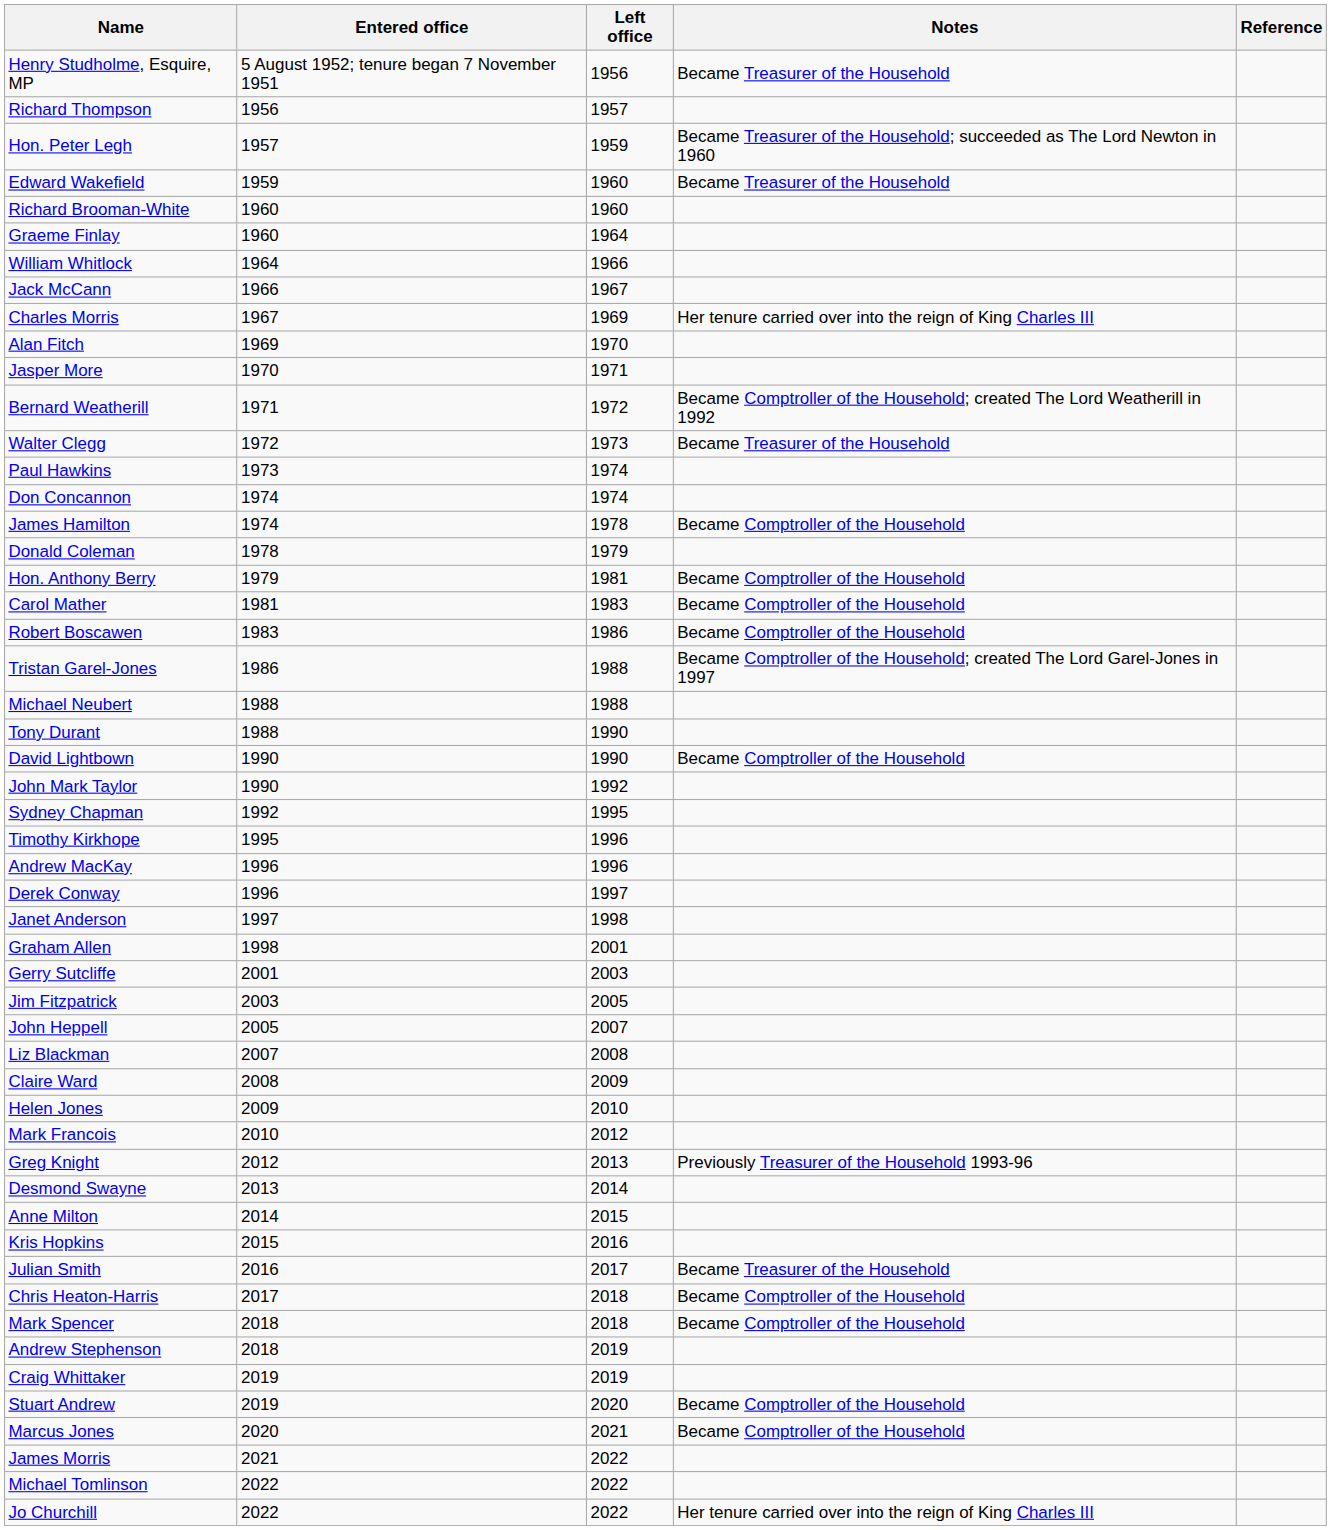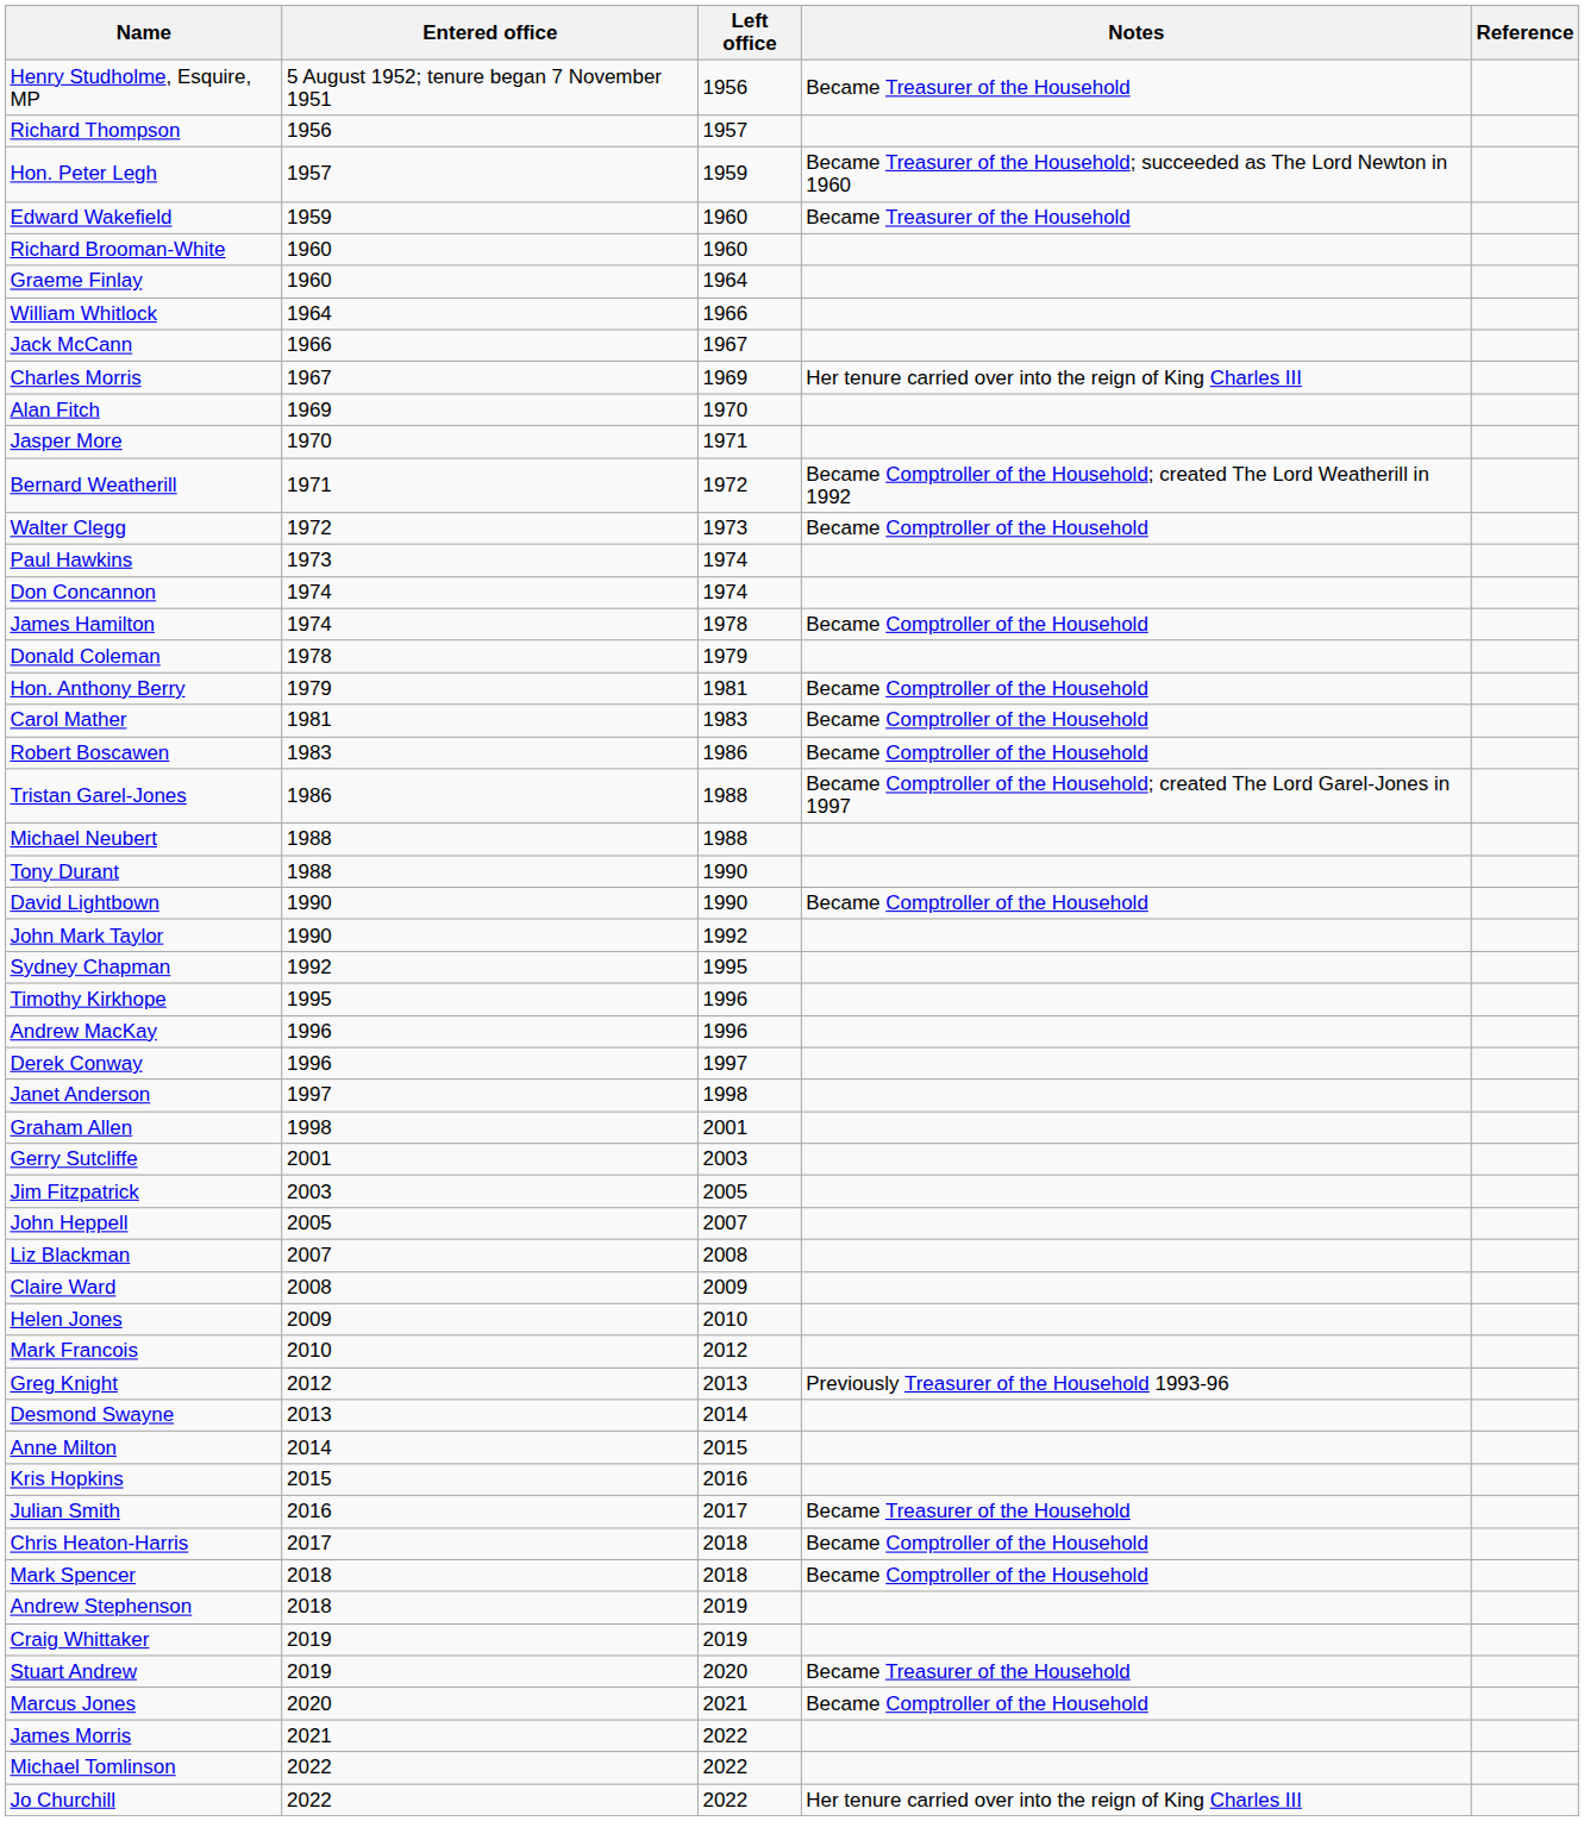Walter Clegg | Notes: Became Treasurer of the Household -> Became Comptroller of the Household
Stuart Andrew | Notes: Became Comptroller of the Household -> Became Treasurer of the Household
